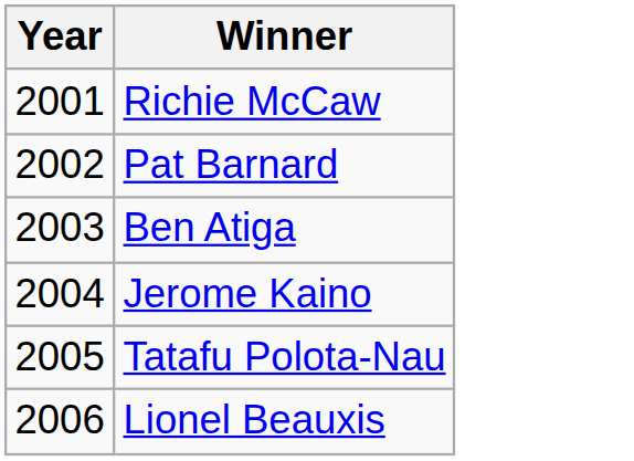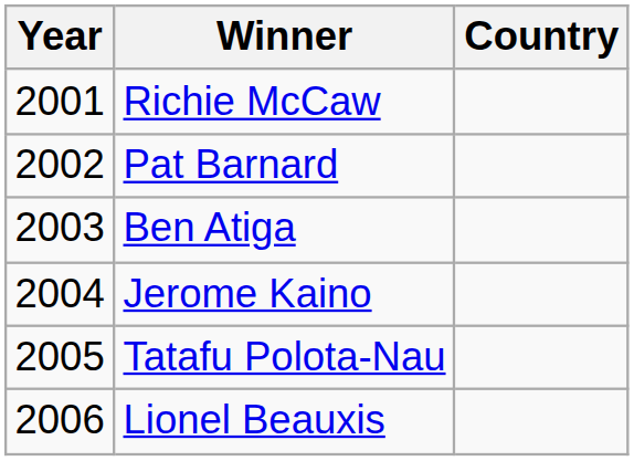+ column: Country
